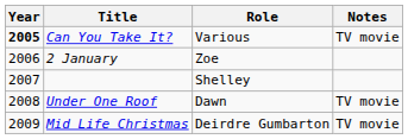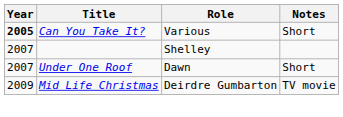Can You Take It? | Notes: TV movie -> Short
- row: 2006 | 2 January | Zoe
Under One Roof | Year: 2008 -> 2007
Under One Roof | Notes: TV movie -> Short
